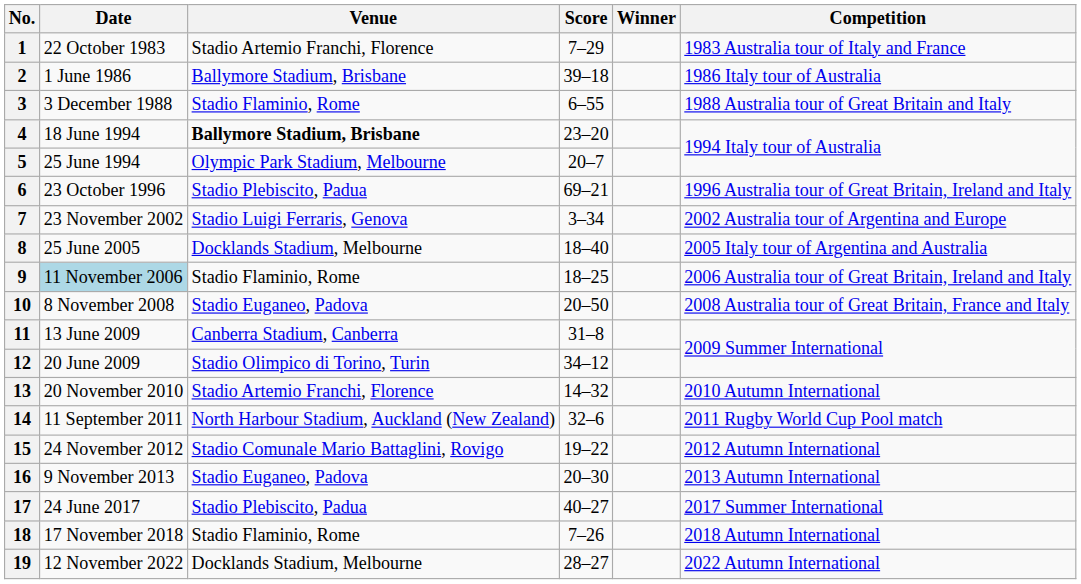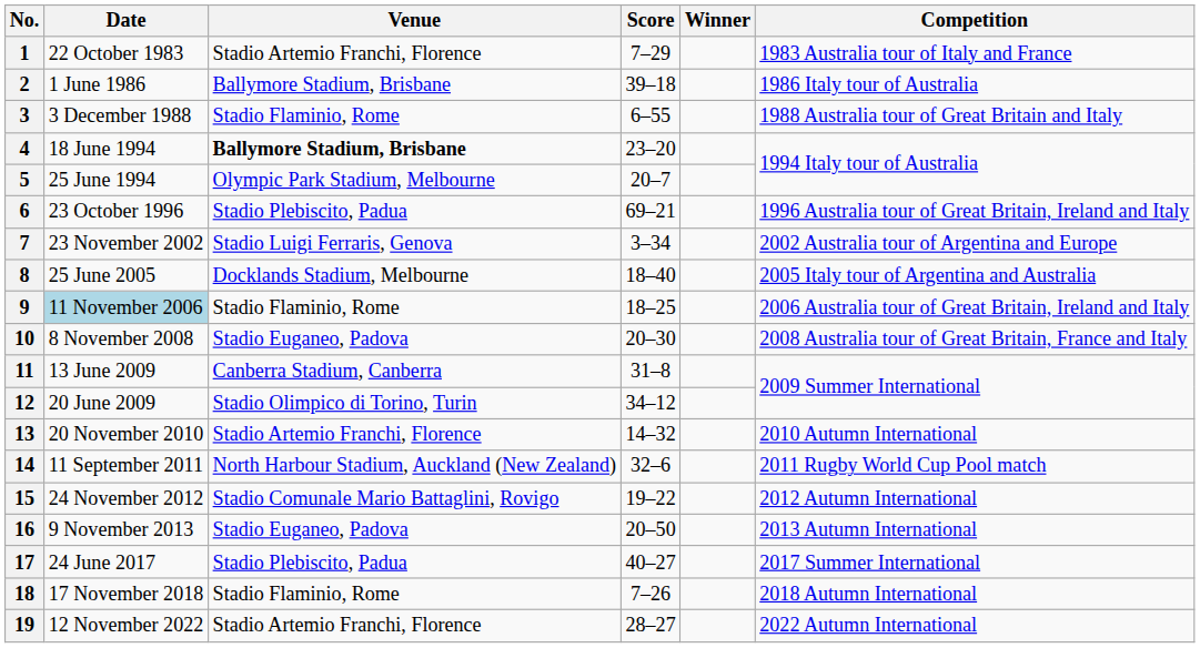10 | Score: 20–50 -> 20–30
16 | Score: 20–30 -> 20–50
19 | Venue: Docklands Stadium, Melbourne -> Stadio Artemio Franchi, Florence
